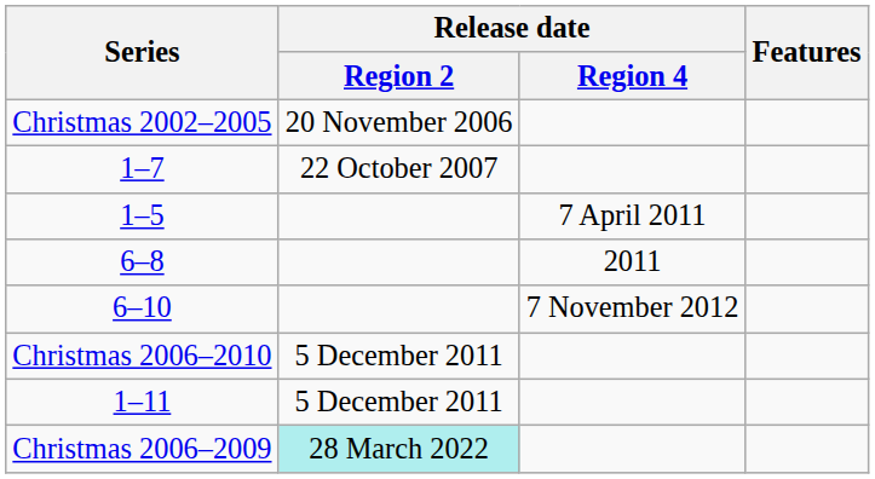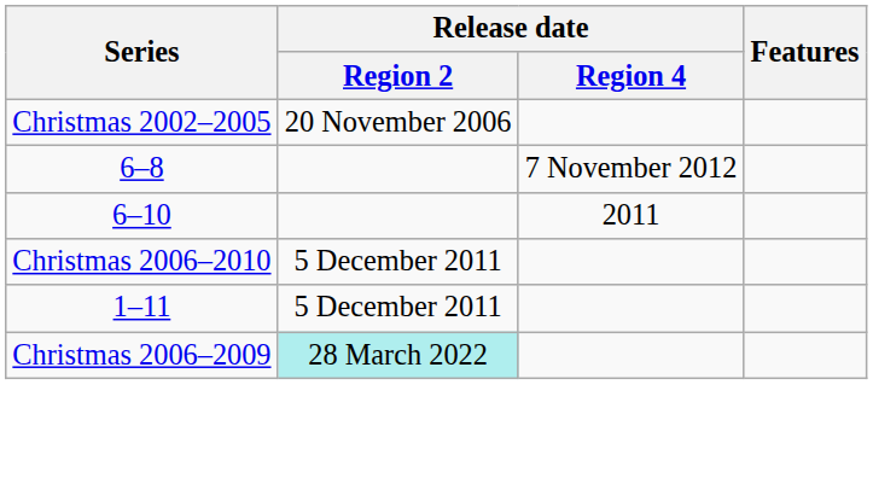- row: 1–7 | 22 October 2007
- row: 1–5 | 7 April 2011
6–8 | Release date / Region 4: 2011 -> 7 November 2012
6–10 | Release date / Region 4: 7 November 2012 -> 2011
